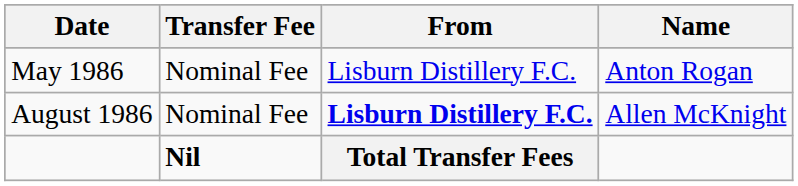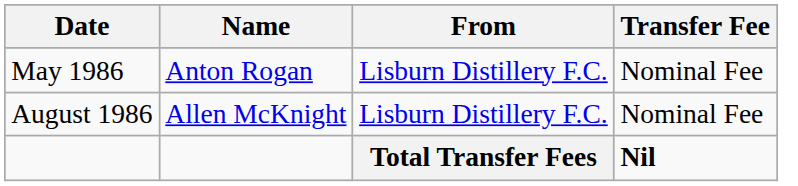columns swapped: Name <-> Transfer Fee
August 1986 | From: bold -> normal
